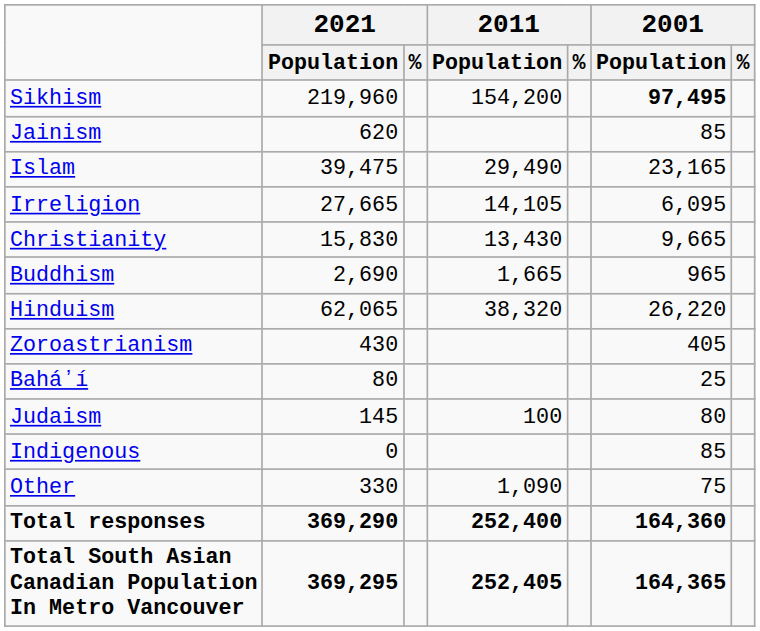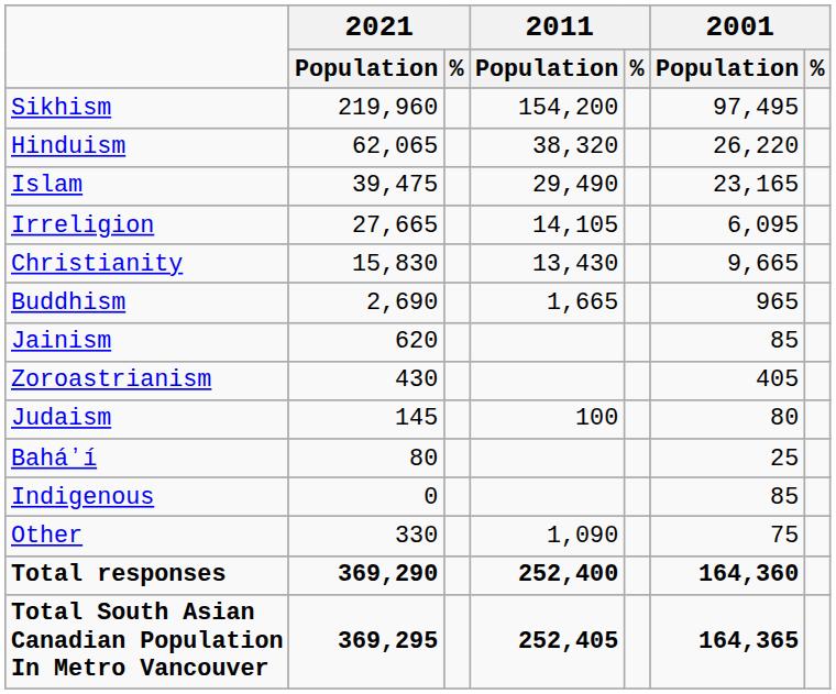Sikhism | 2001 / Population: bold -> normal
rows swapped: Hinduism <-> Jainism
rows swapped: Judaism <-> Baháʼí
